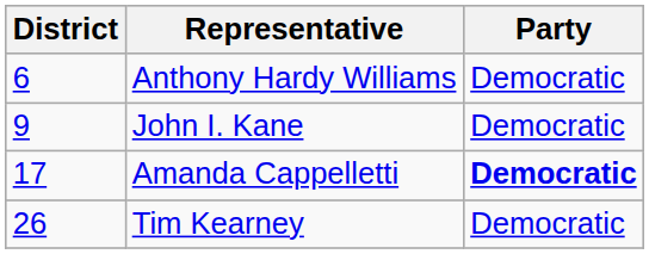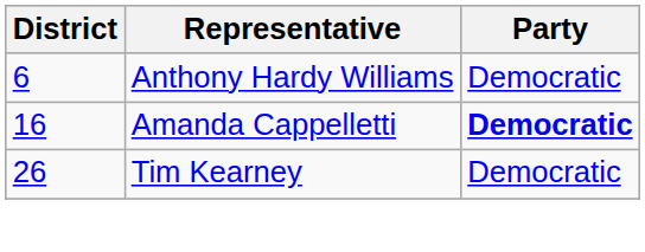- row: 9 | John I. Kane | Democratic
Amanda Cappelletti | District: 17 -> 16
